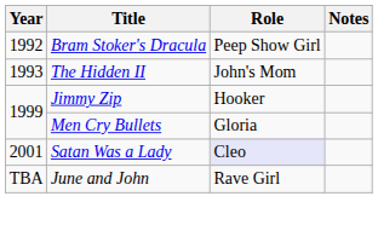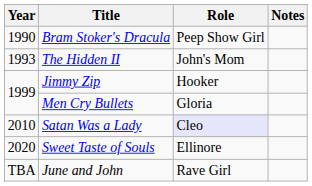Bram Stoker's Dracula | Year: 1992 -> 1990
Satan Was a Lady | Year: 2001 -> 2010
+ row: 2020 | Sweet Taste of Souls | Ellinore
